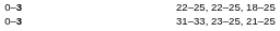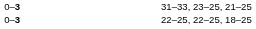rows swapped: 22–25, 22–25, 18–25 <-> 31–33, 23–25, 21–25
